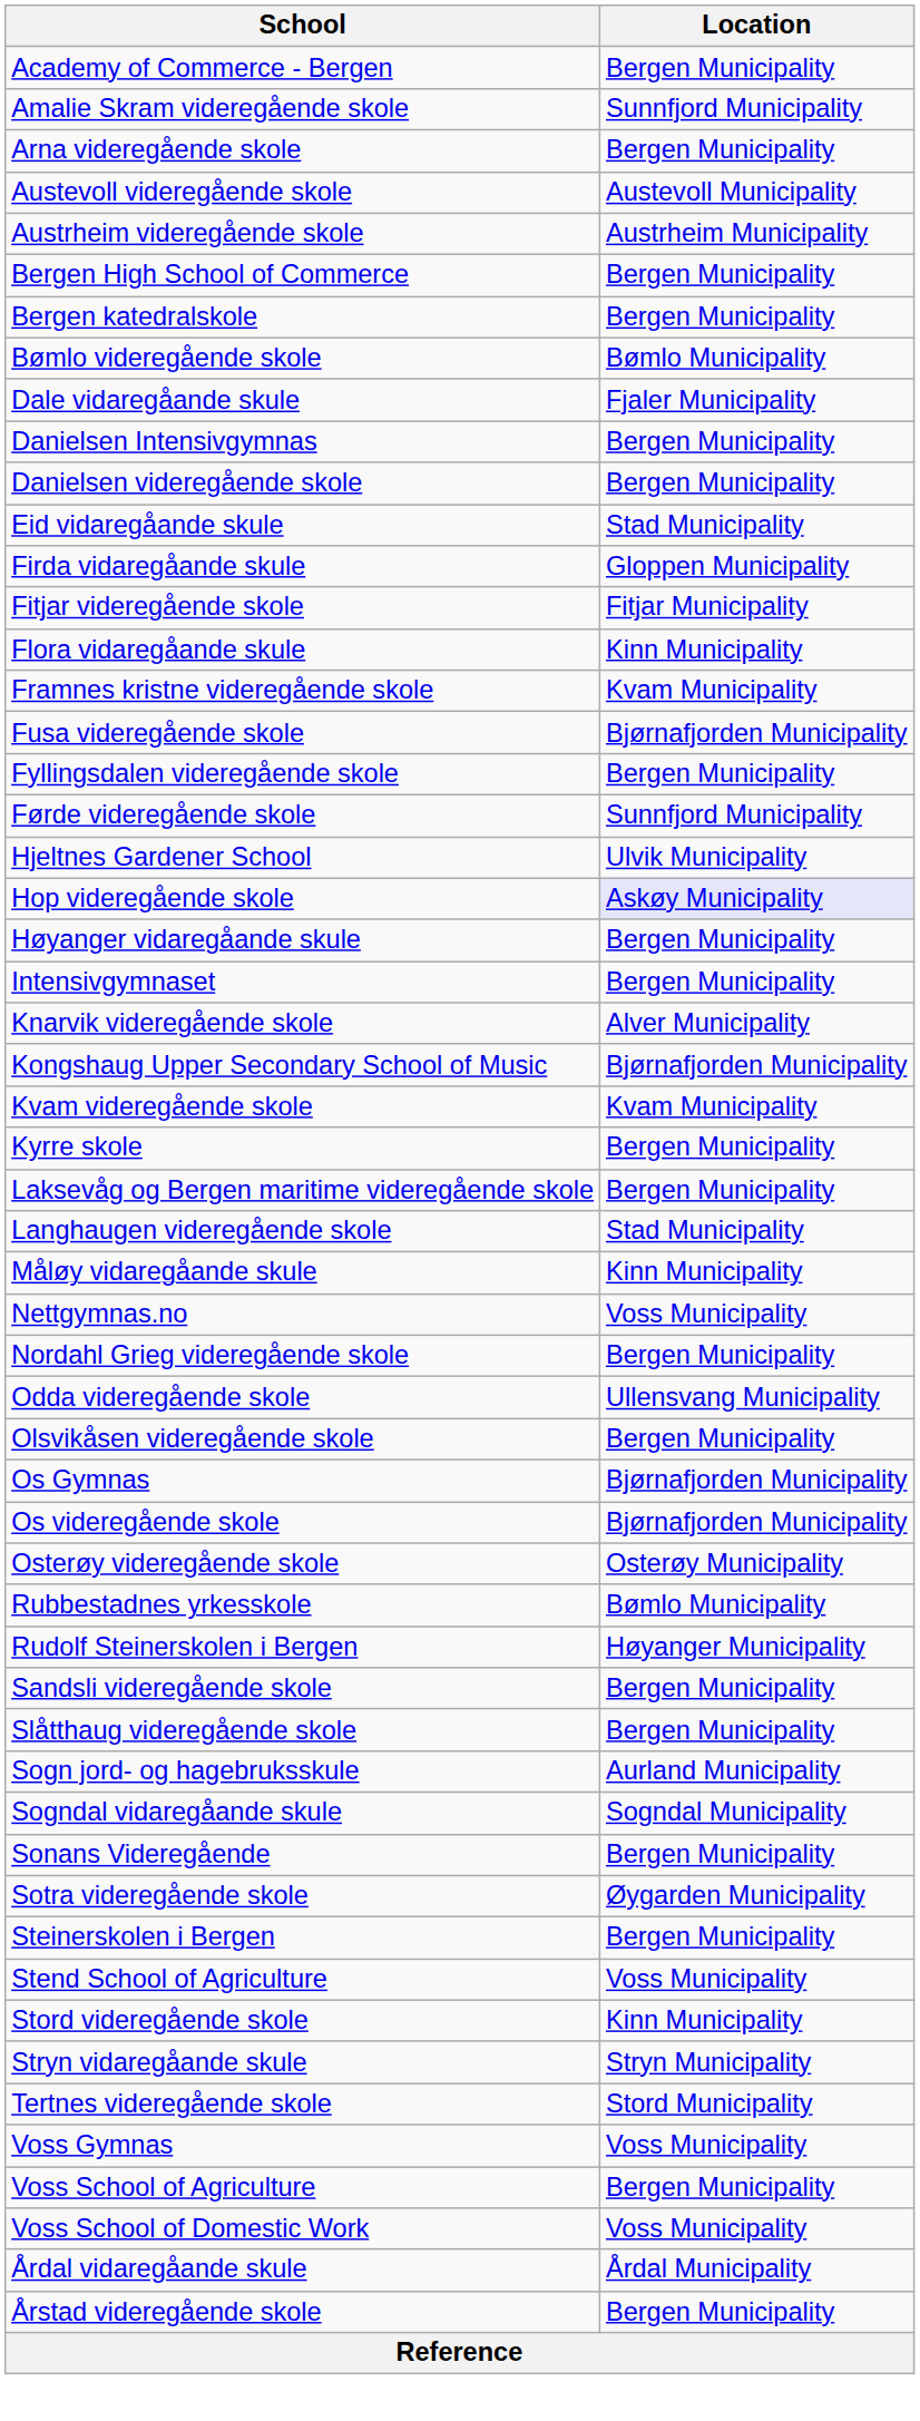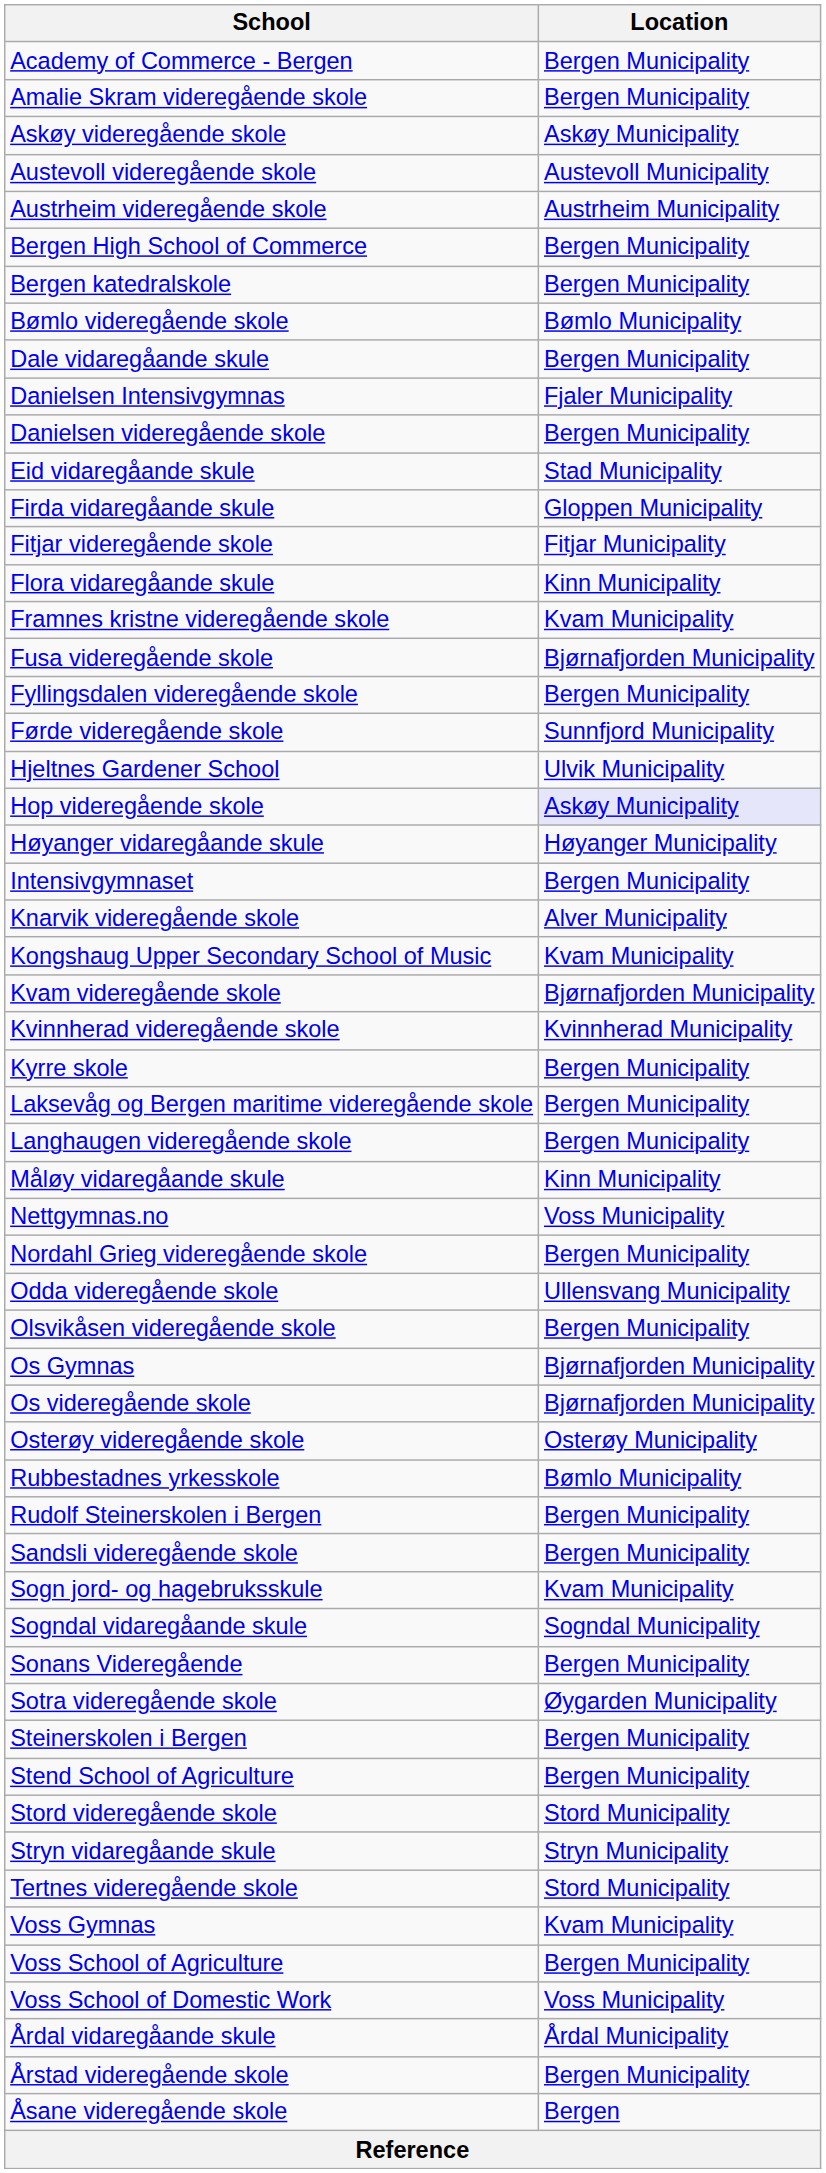Amalie Skram videregående skole | Location: Sunnfjord Municipality -> Bergen Municipality
- row: Arna videregående skole | Bergen Municipality
+ row: Askøy videregående skole | Askøy Municipality
Dale vidaregåande skule | Location: Fjaler Municipality -> Bergen Municipality
Danielsen Intensivgymnas | Location: Bergen Municipality -> Fjaler Municipality
Høyanger vidaregåande skule | Location: Bergen Municipality -> Høyanger Municipality
Kongshaug Upper Secondary School of Music | Location: Bjørnafjorden Municipality -> Kvam Municipality
Kvam videregående skole | Location: Kvam Municipality -> Bjørnafjorden Municipality
+ row: Kvinnherad videregående skole | Kvinnherad Municipality
Langhaugen videregående skole | Location: Stad Municipality -> Bergen Municipality
Rudolf Steinerskolen i Bergen | Location: Høyanger Municipality -> Bergen Municipality
- row: Slåtthaug videregående skole | Bergen Municipality
Sogn jord- og hagebruksskule | Location: Aurland Municipality -> Kvam Municipality
Stend School of Agriculture | Location: Voss Municipality -> Bergen Municipality
Stord videregående skole | Location: Kinn Municipality -> Stord Municipality
Voss Gymnas | Location: Voss Municipality -> Kvam Municipality
+ row: Åsane videregående skole | Bergen
